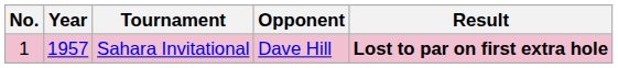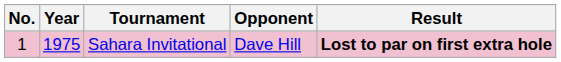Sahara Invitational | Year: 1957 -> 1975
